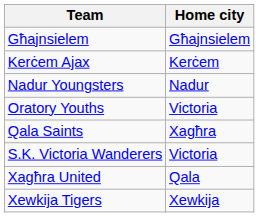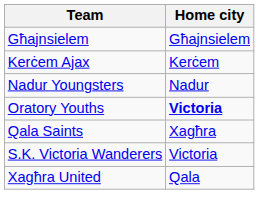Oratory Youths | Home city: normal -> bold
- row: Xewkija Tigers | Xewkija
